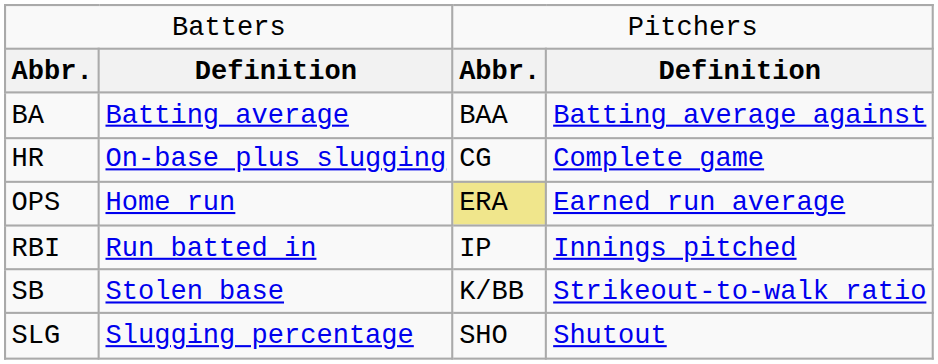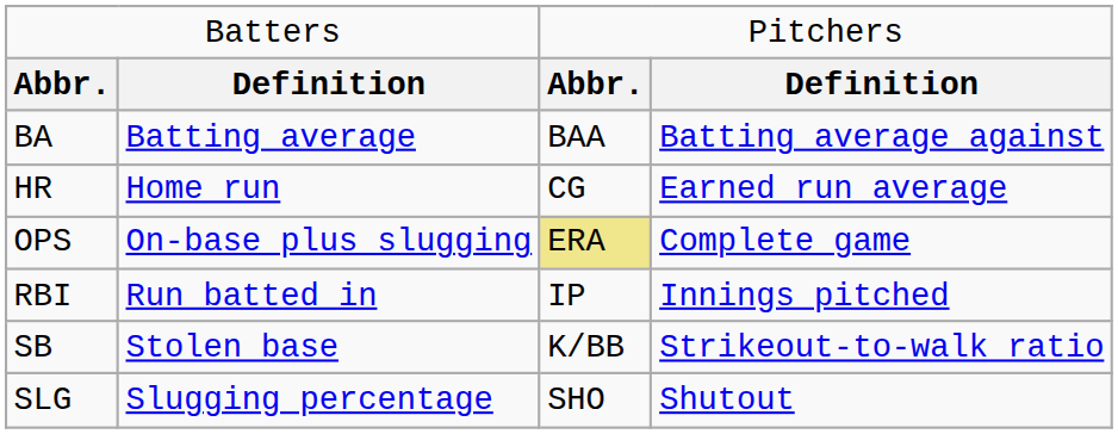HR | column 2: On-base plus slugging -> Home run
HR | column 4: Complete game -> Earned run average
OPS | column 2: Home run -> On-base plus slugging
OPS | column 4: Earned run average -> Complete game
